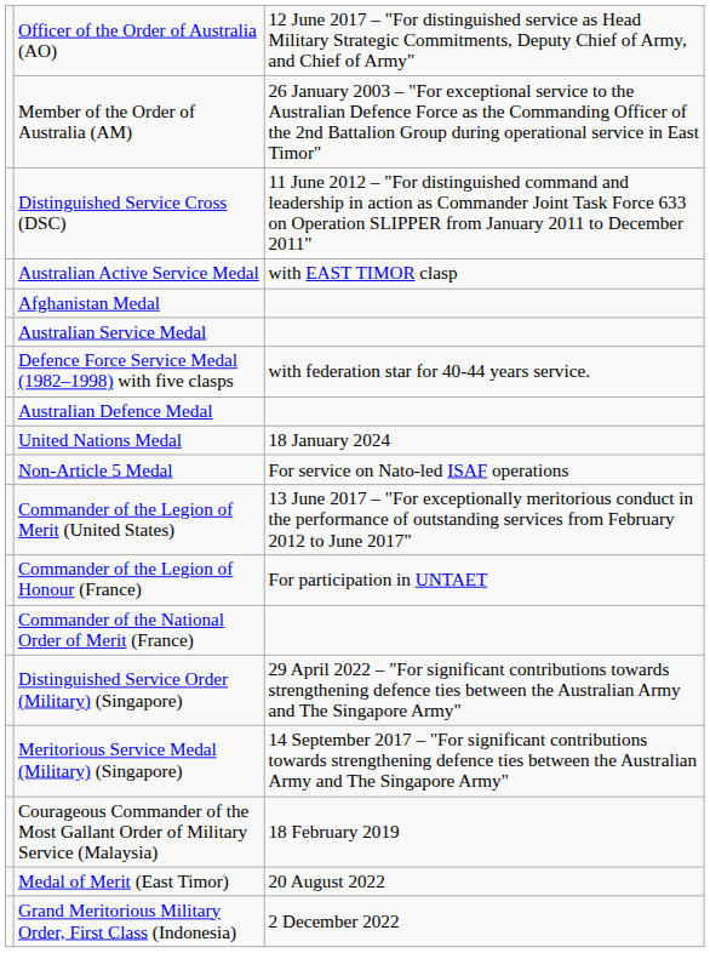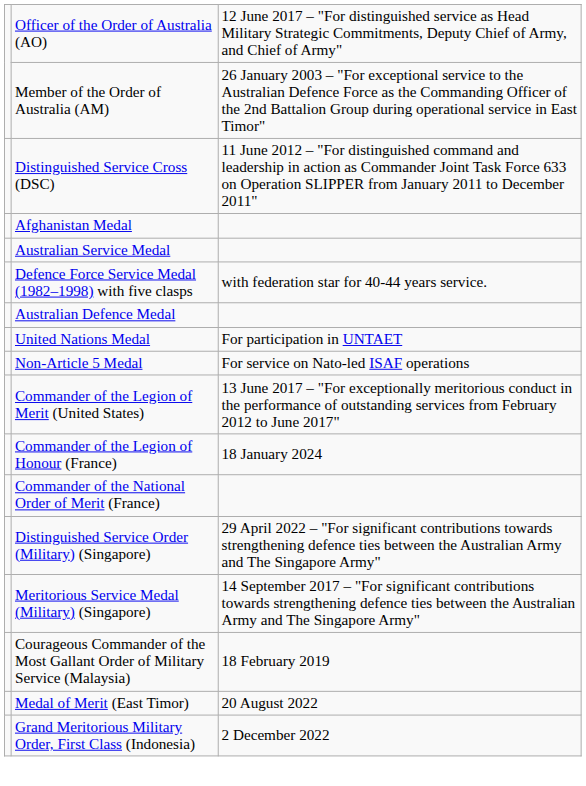- row: Australian Active Service Medal | with EAST TIMOR clasp
United Nations Medal | column 3: 18 January 2024 -> For participation in UNTAET
Commander of the Legion of Honour (France) | column 3: For participation in UNTAET -> 18 January 2024
